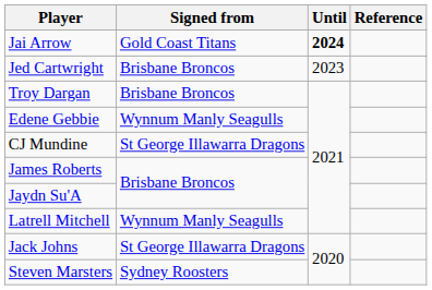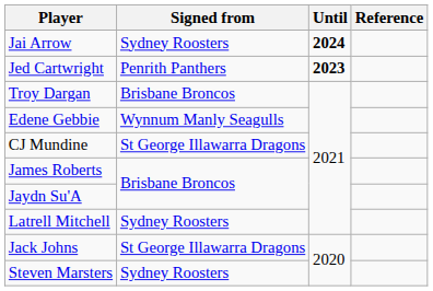Jai Arrow | Signed from: Gold Coast Titans -> Sydney Roosters
Jed Cartwright | Signed from: Brisbane Broncos -> Penrith Panthers
Jed Cartwright | Until: normal -> bold
Latrell Mitchell | Signed from: Wynnum Manly Seagulls -> Sydney Roosters
